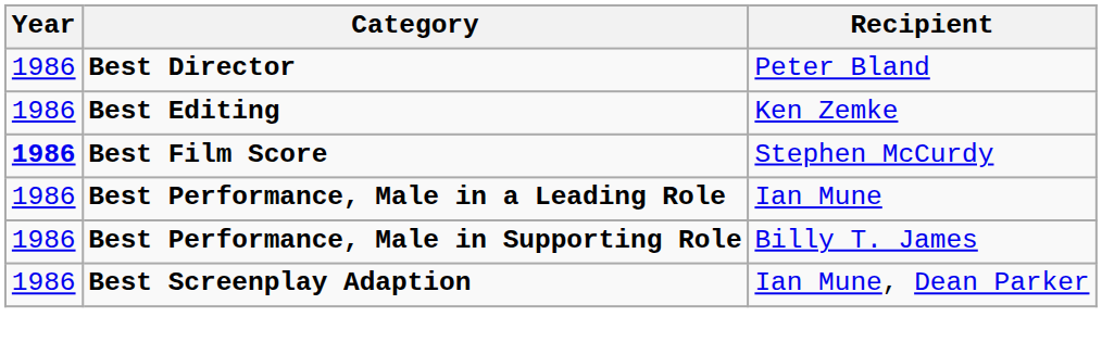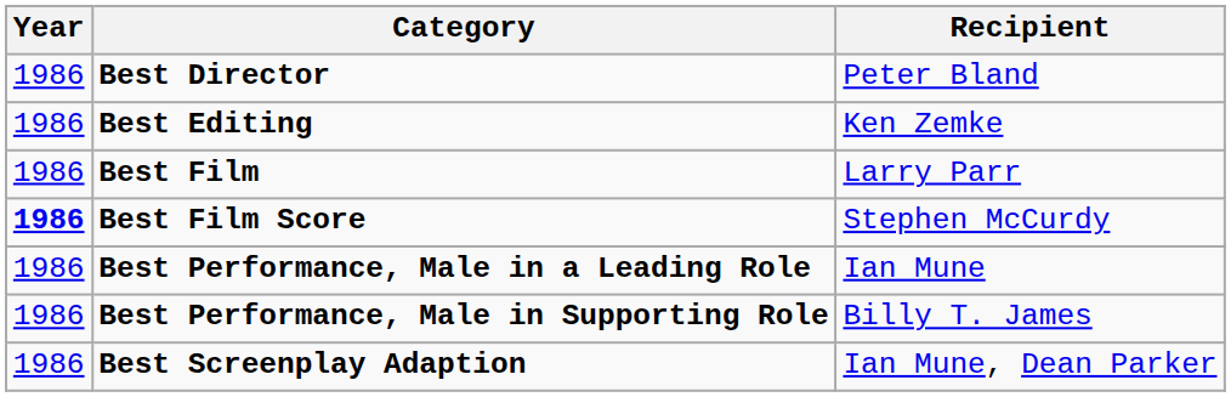+ row: 1986 | Best Film | Larry Parr
